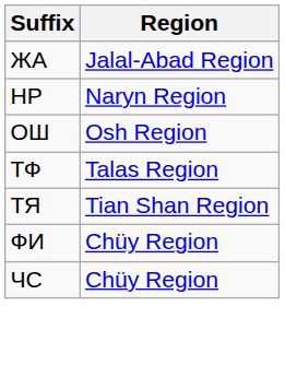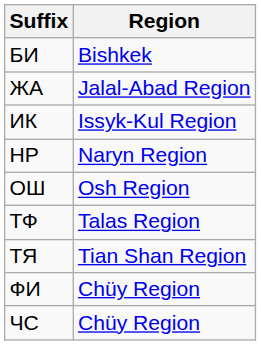+ row: БИ | Bishkek
+ row: ИК | Issyk-Kul Region
